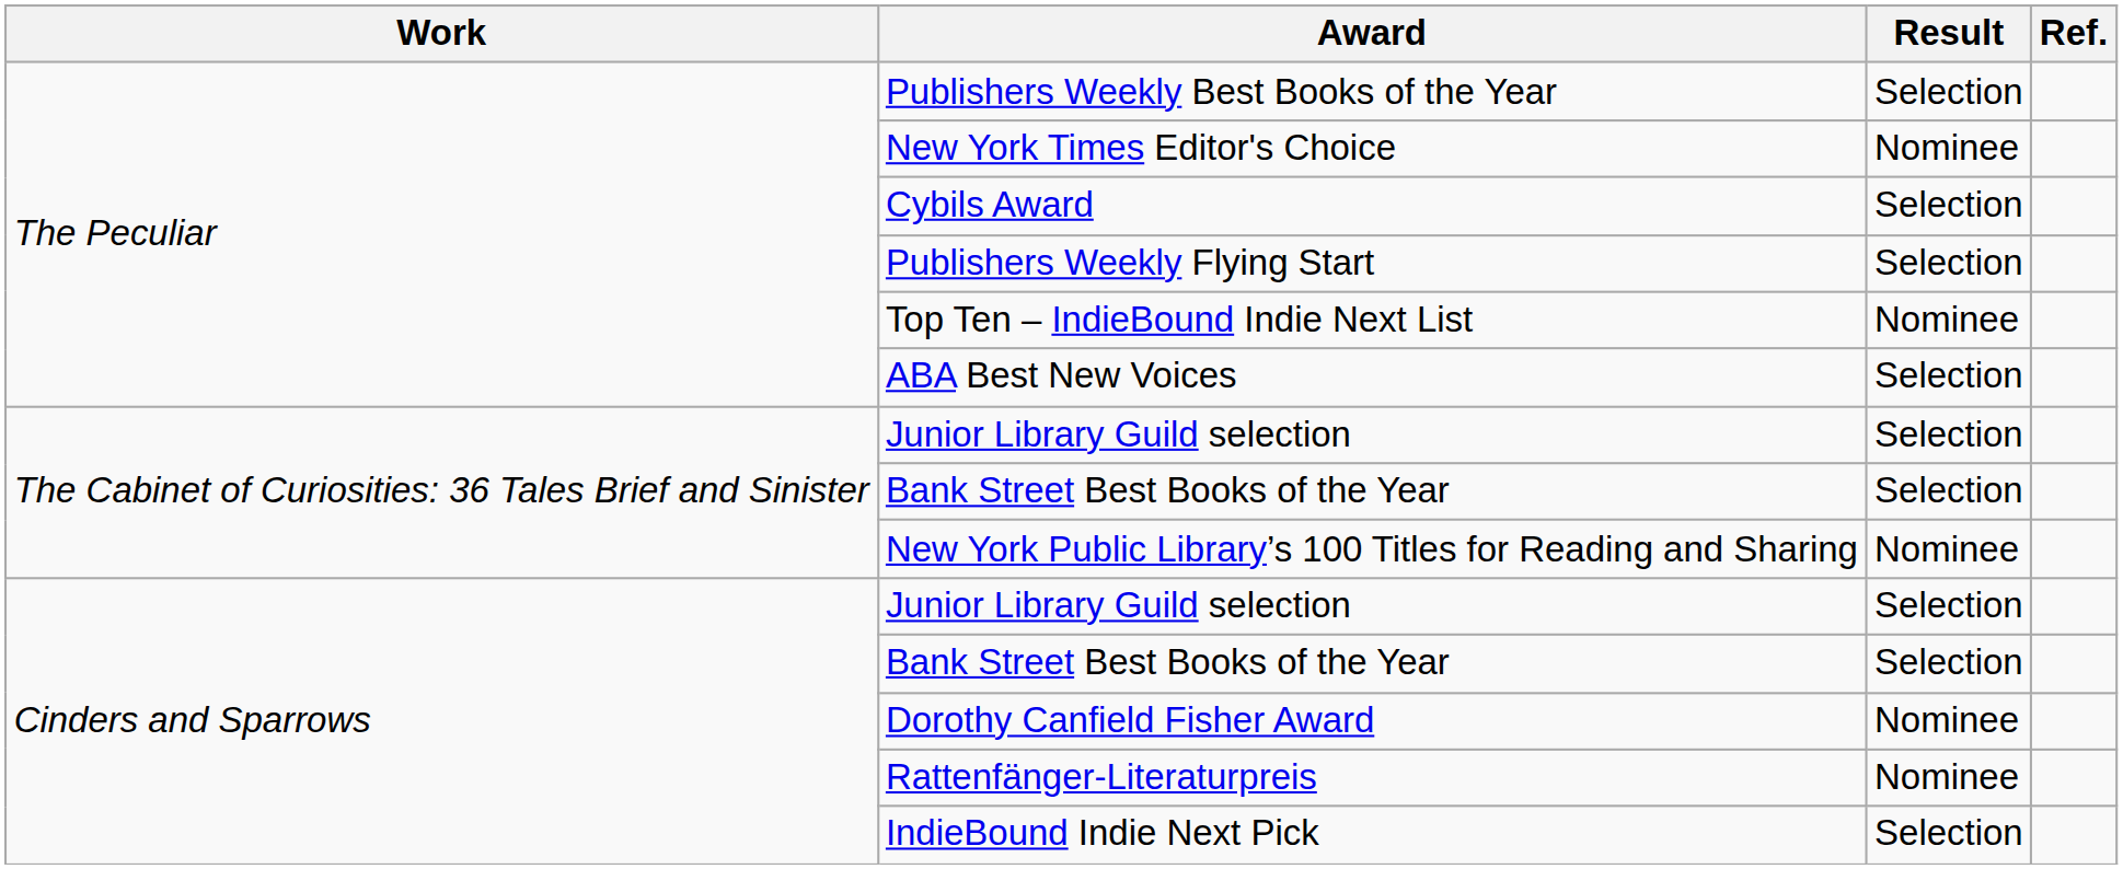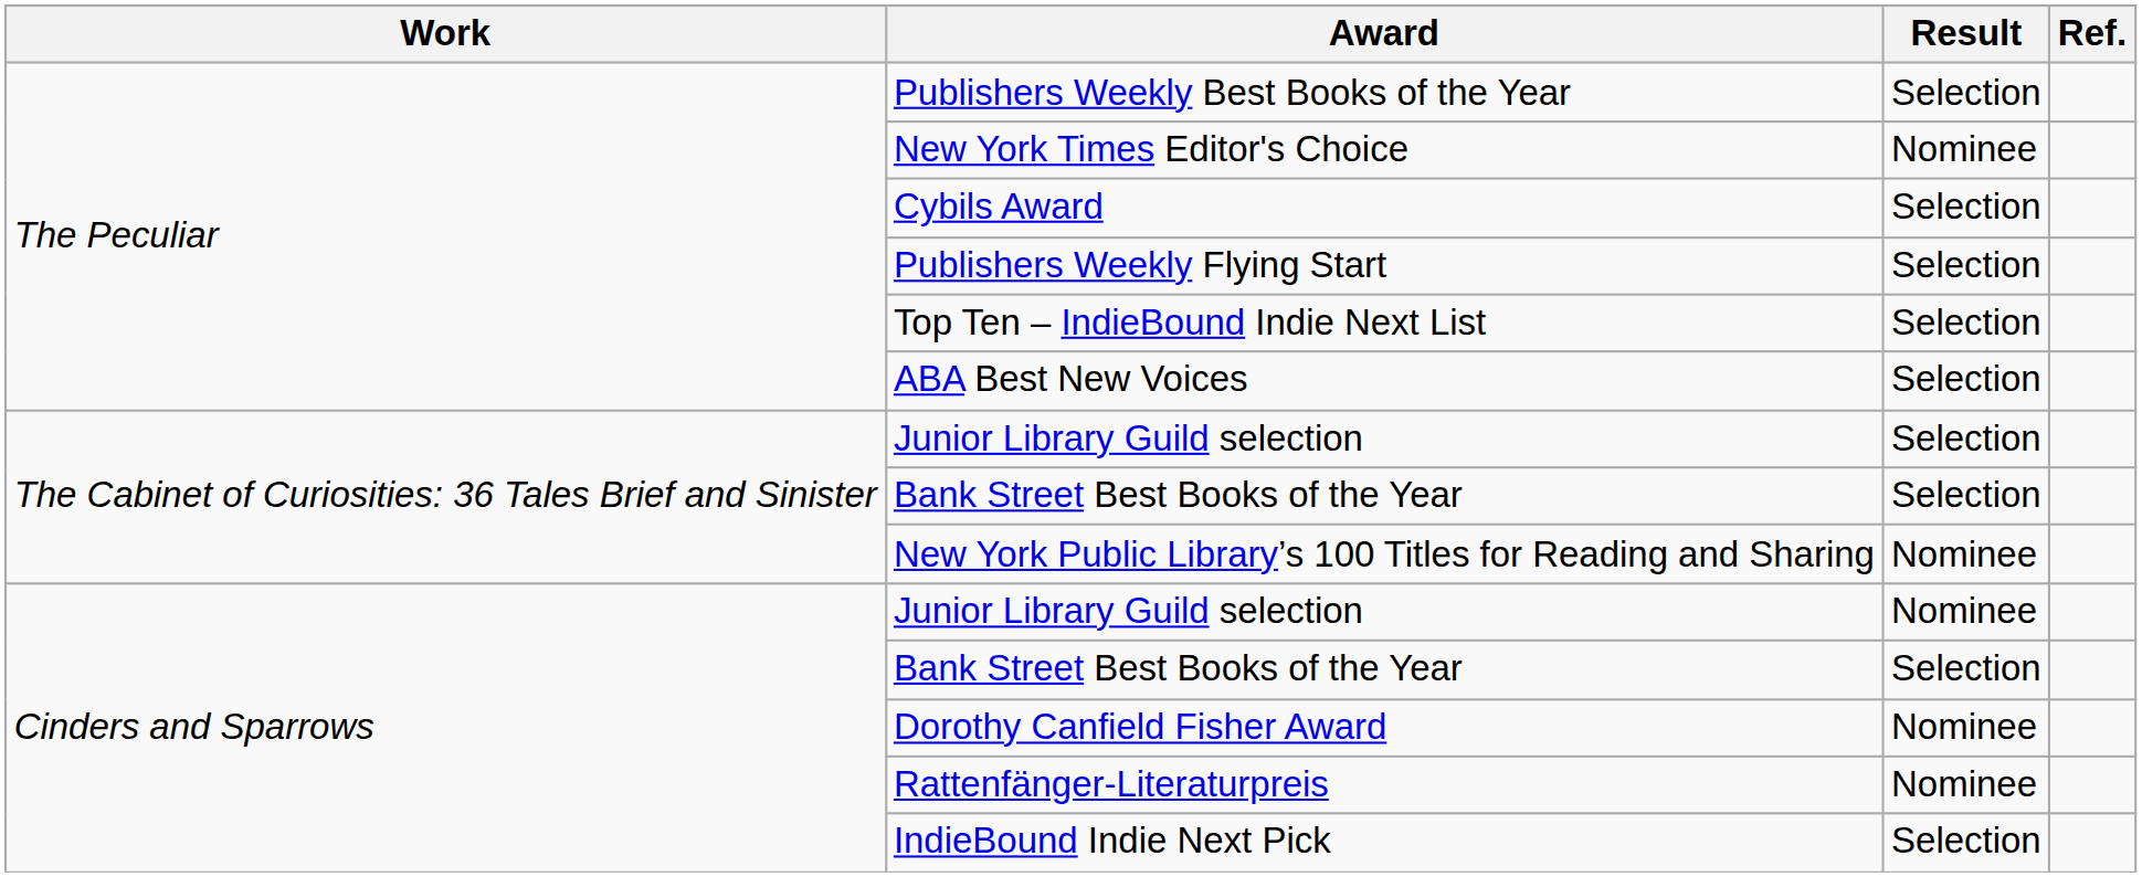Top Ten – IndieBound Indie Next List | Result: Nominee -> Selection
Cinders and Sparrows / Junior Library Guild selection | Result: Selection -> Nominee
